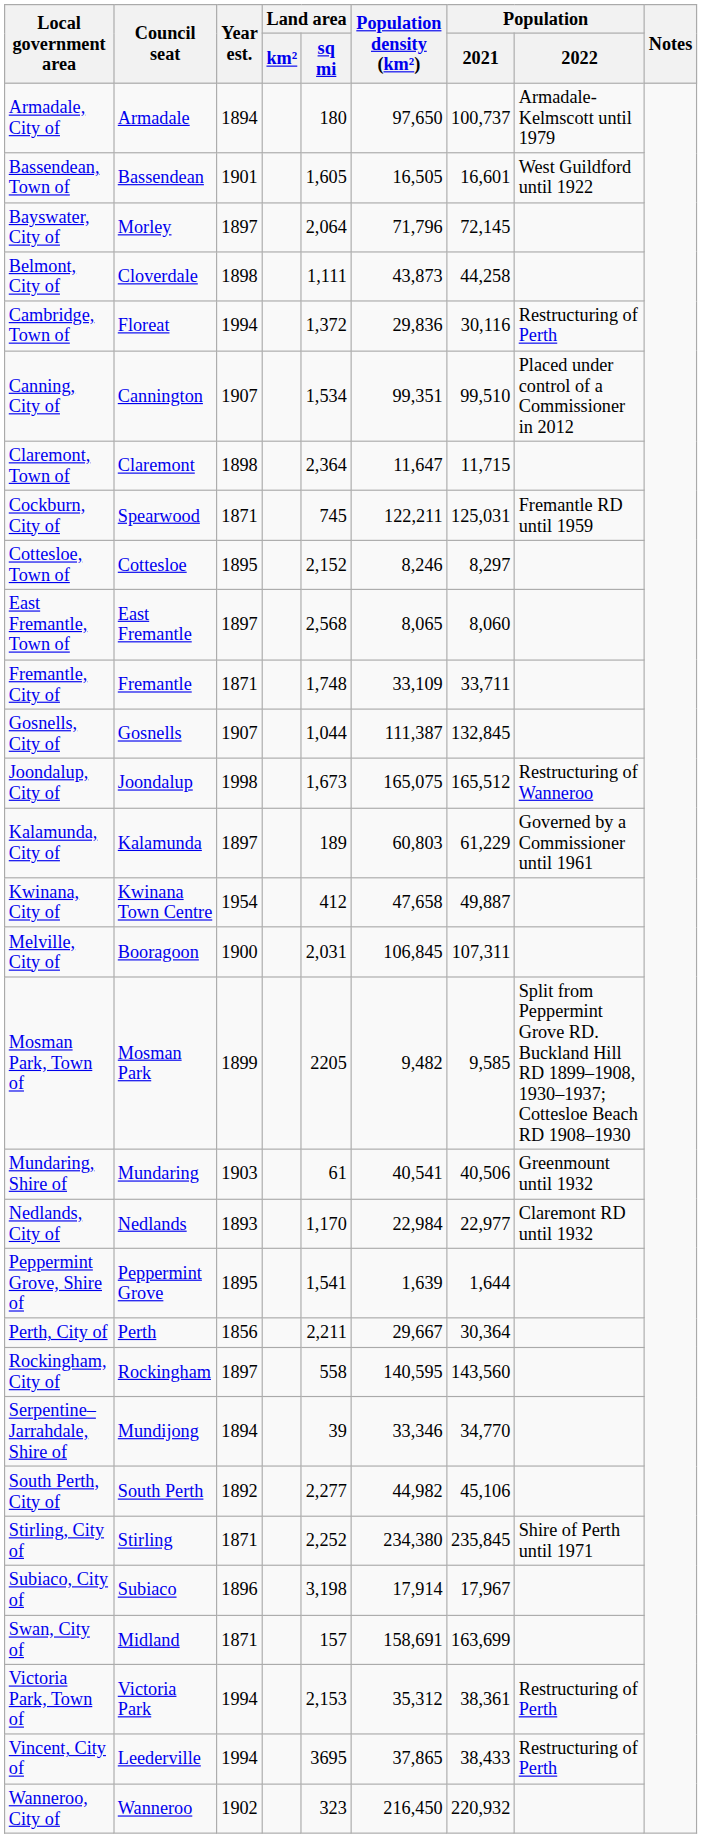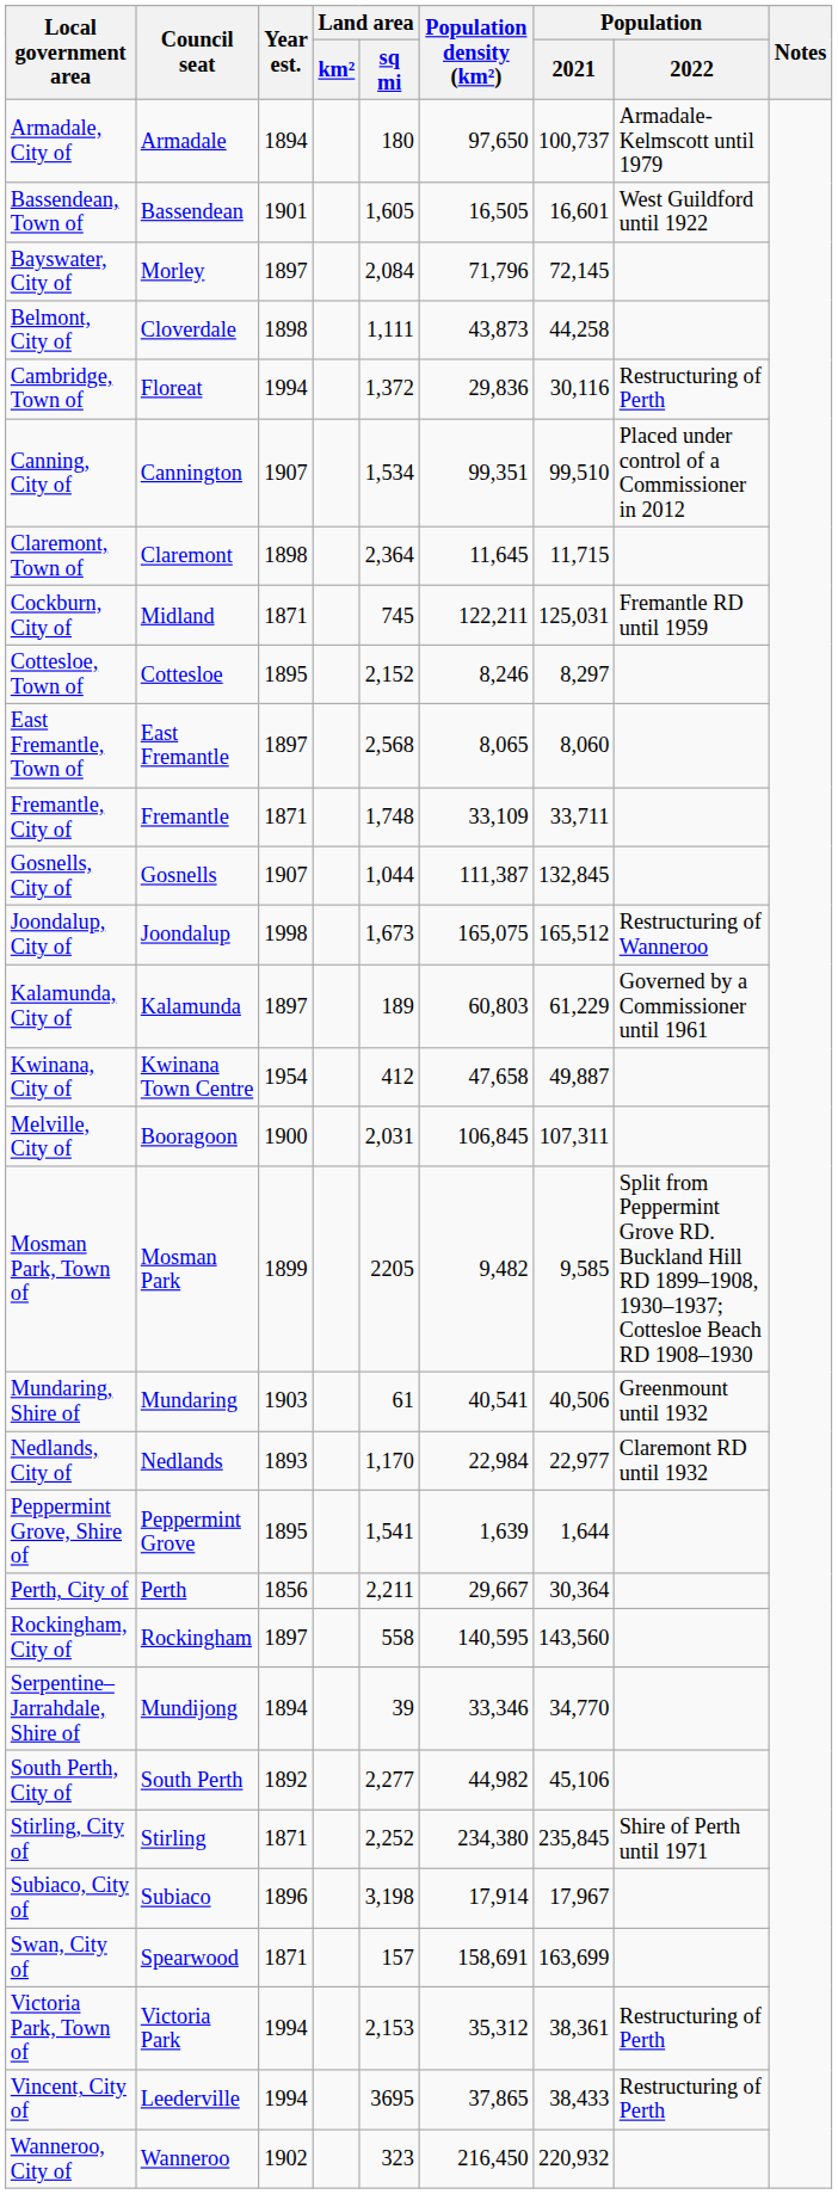Bayswater, City of | Land area / sq mi: 2,064 -> 2,084
Claremont, Town of | Population density (km²): 11,647 -> 11,645
Cockburn, City of | Council seat: Spearwood -> Midland
Swan, City of | Council seat: Midland -> Spearwood
